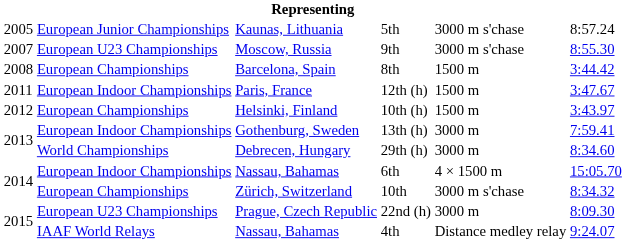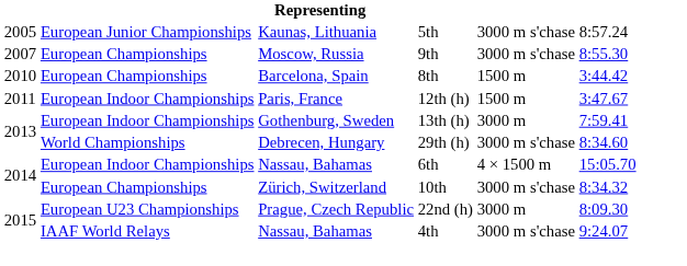9th | column 2: European U23 Championships -> European Championships
8th | column 1: 2008 -> 2010
- row: 2012 | European Championships | Helsinki, Finland | 10th (h) | 1500 m | 3:43.97
29th (h) | column 5: 3000 m -> 3000 m s'chase
4th | column 5: Distance medley relay -> 3000 m s'chase
